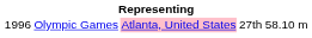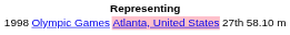Olympic Games | column 1: 1996 -> 1998
